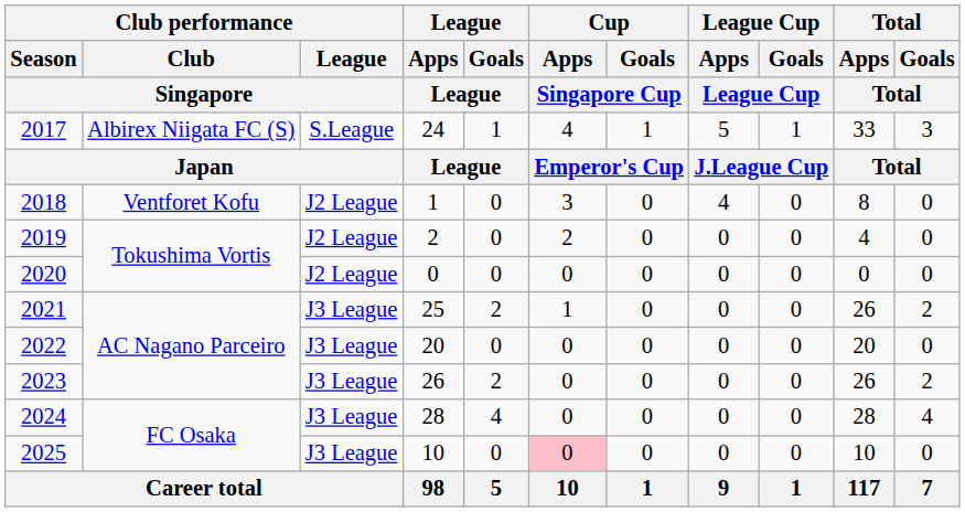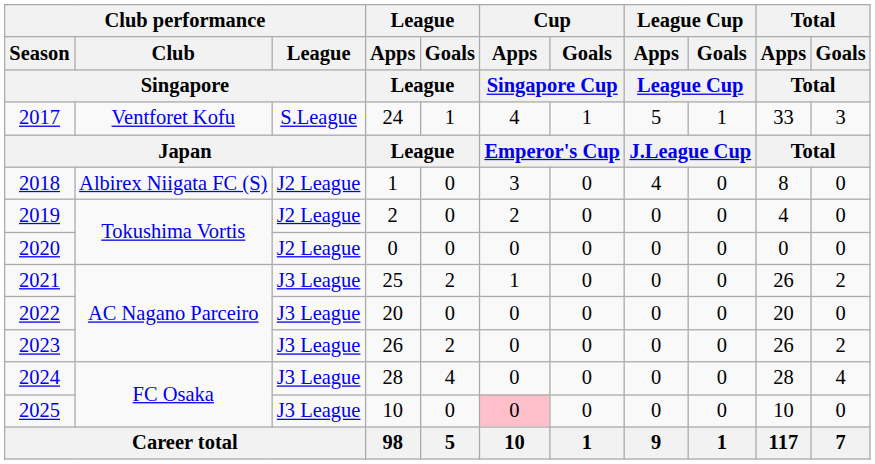2017 | Club performance / Club / Singapore: Albirex Niigata FC (S) -> Ventforet Kofu
2018 | Club performance / Club / Singapore: Ventforet Kofu -> Albirex Niigata FC (S)
